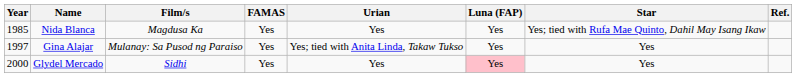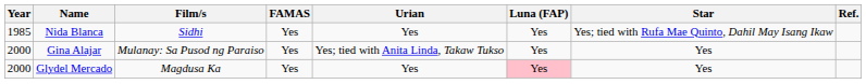Nida Blanca | Film/s: Magdusa Ka -> Sidhi
Gina Alajar | Year: 1997 -> 2000
Glydel Mercado | Film/s: Sidhi -> Magdusa Ka
